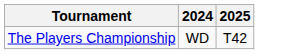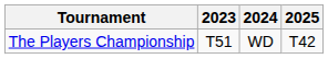+ column: 2023 | T51
